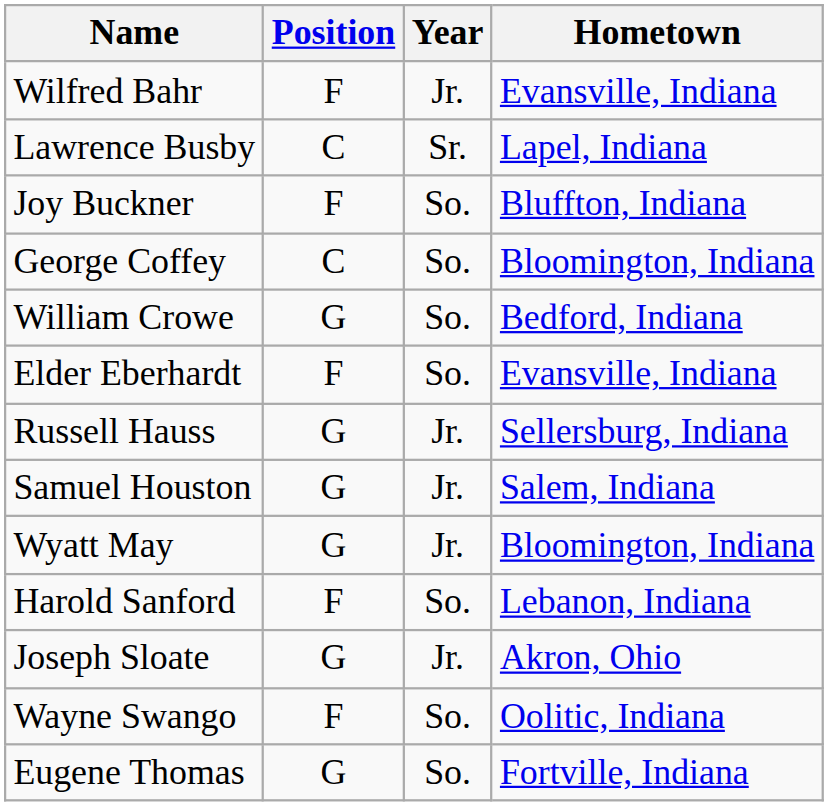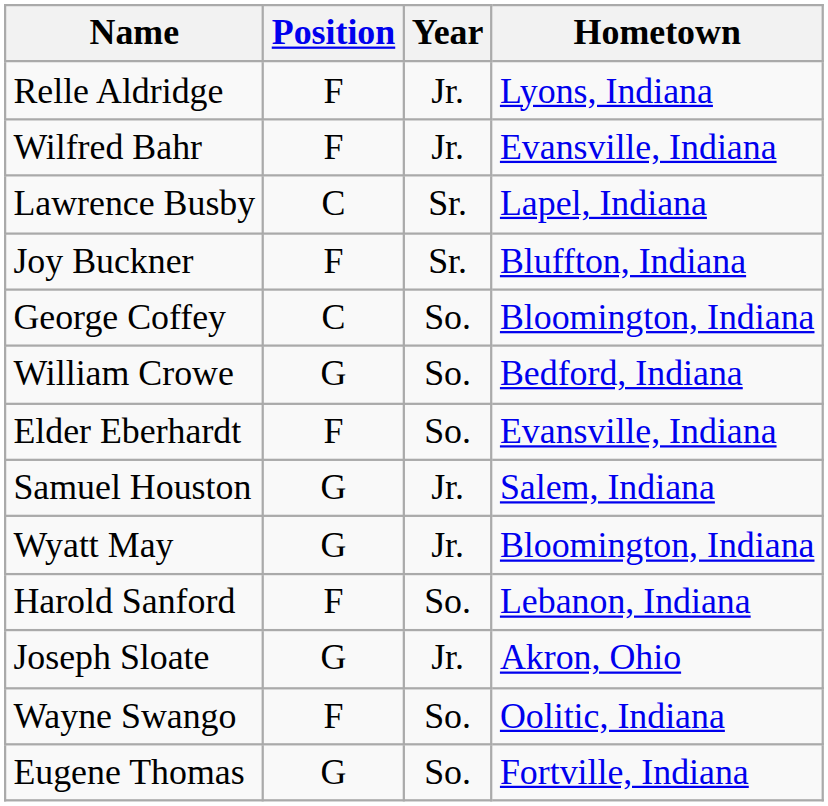+ row: Relle Aldridge | F | Jr. | Lyons, Indiana
Joy Buckner | Year: So. -> Sr.
- row: Russell Hauss | G | Jr. | Sellersburg, Indiana
